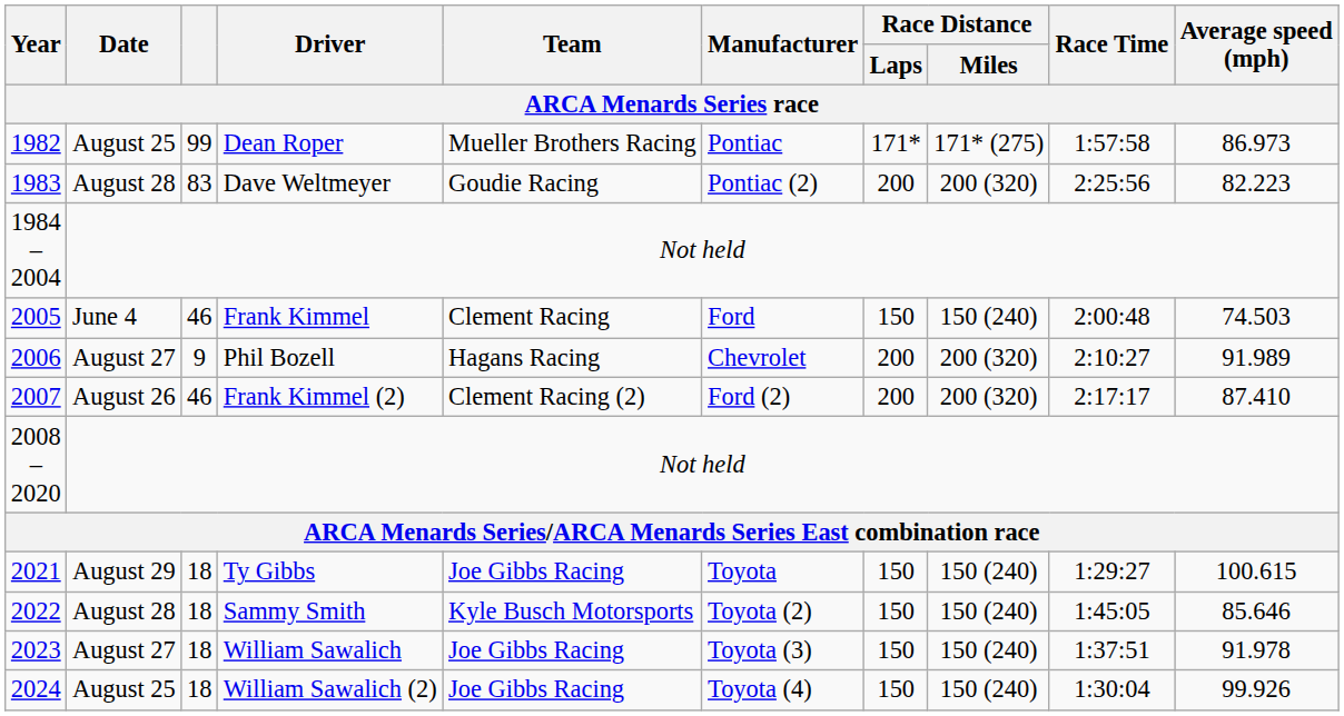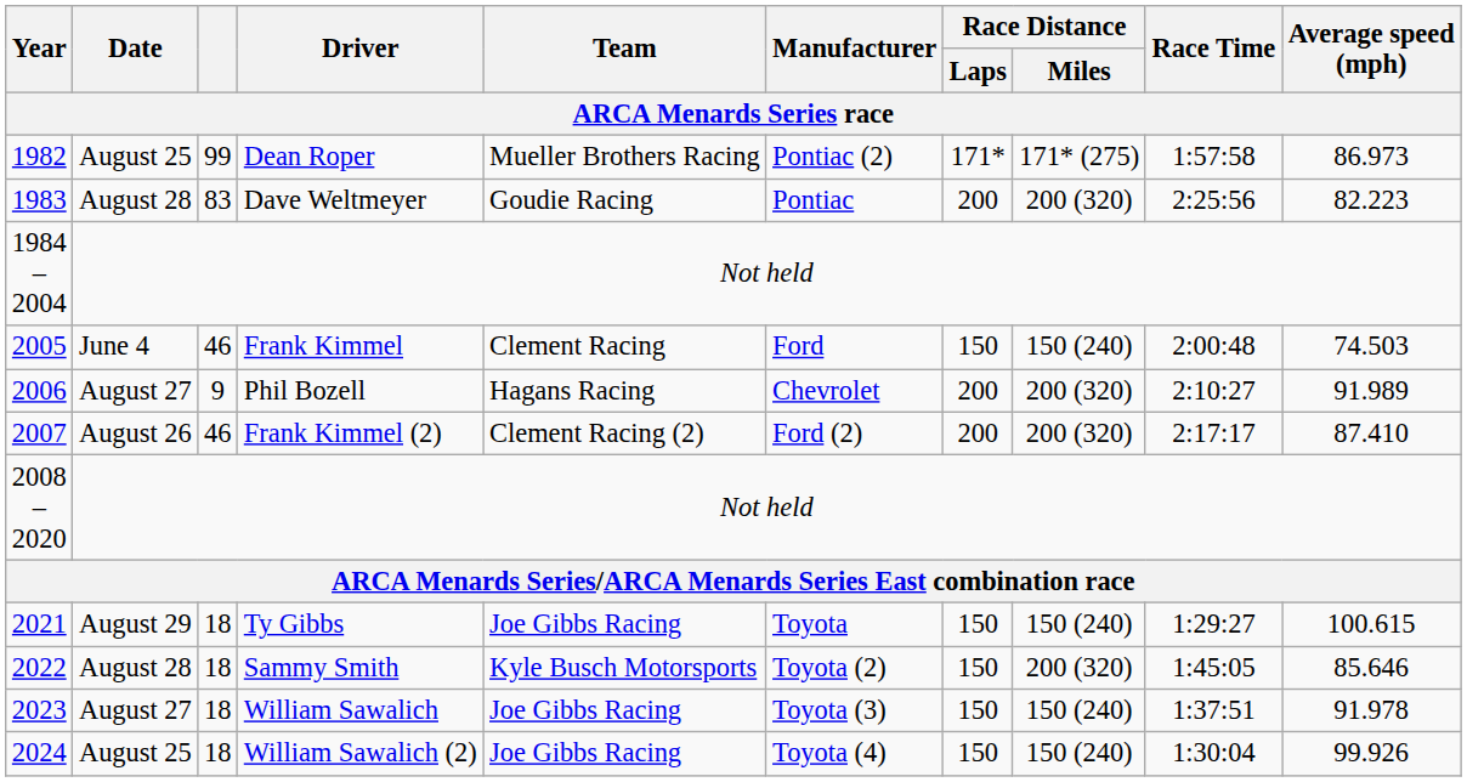Dean Roper | Manufacturer / ARCA Menards Series race: Pontiac -> Pontiac (2)
Dave Weltmeyer | Manufacturer / ARCA Menards Series race: Pontiac (2) -> Pontiac
Sammy Smith | Race Distance / Miles / ARCA Menards Series race: 150 (240) -> 200 (320)
